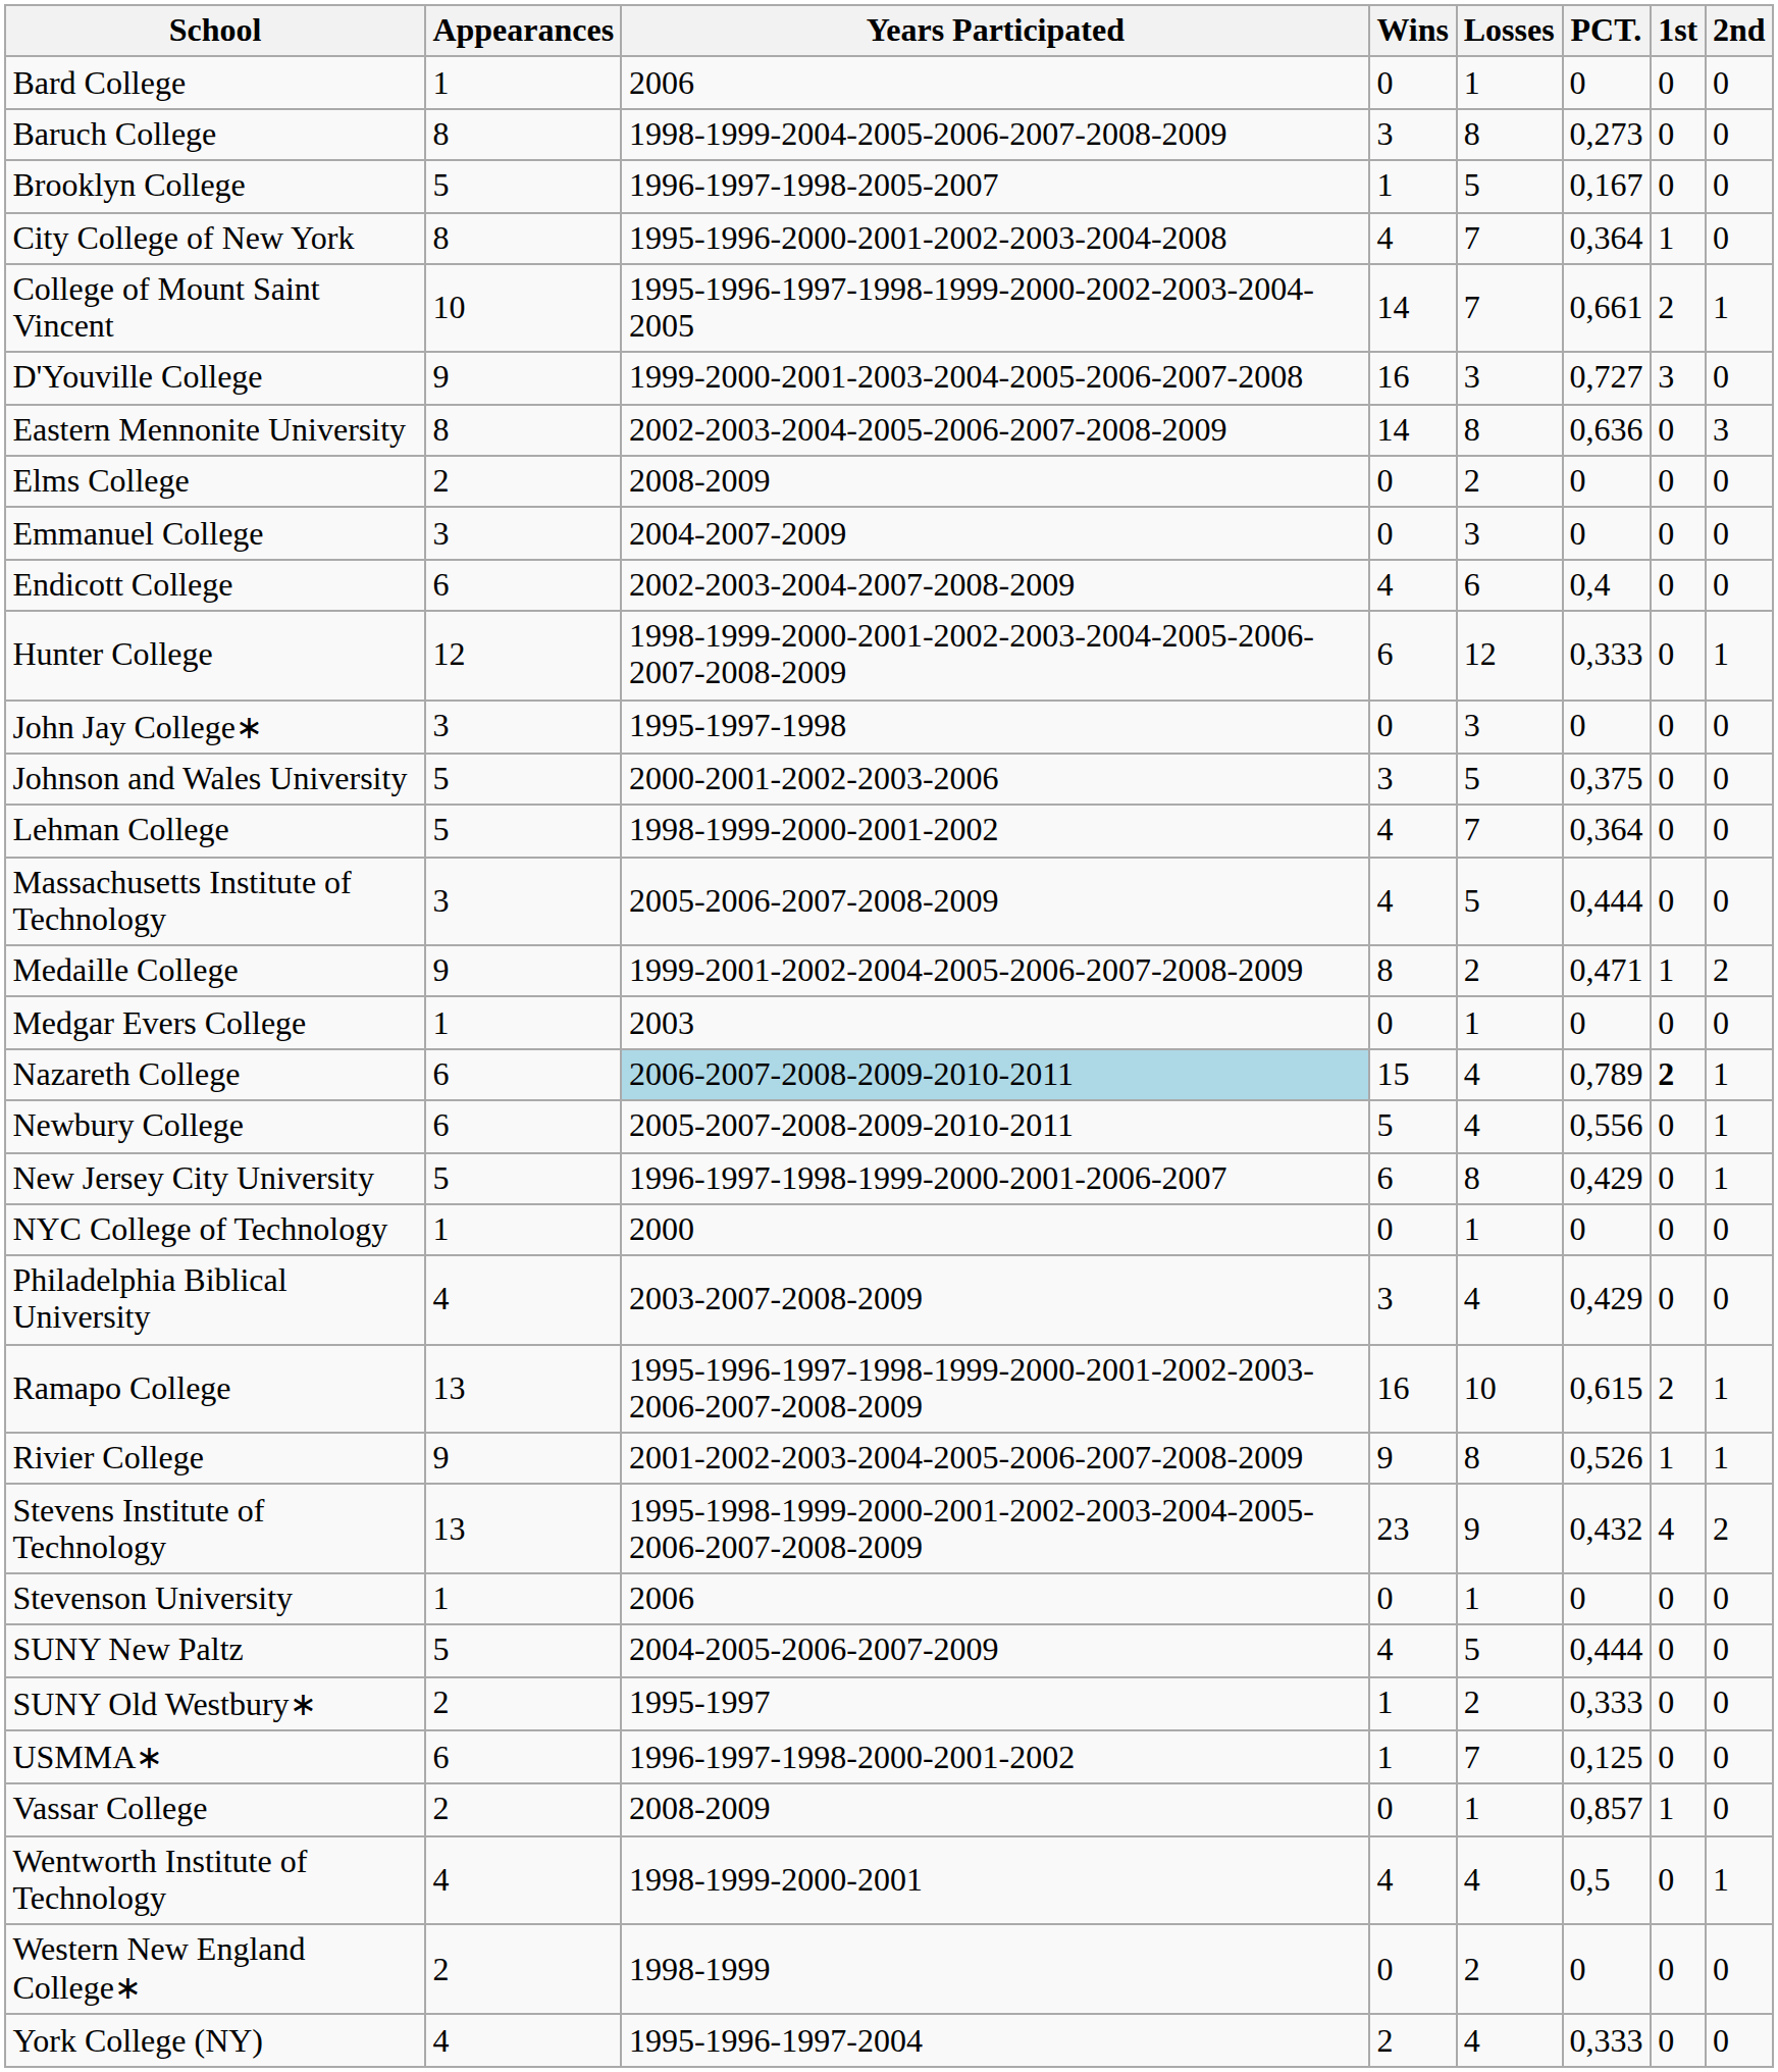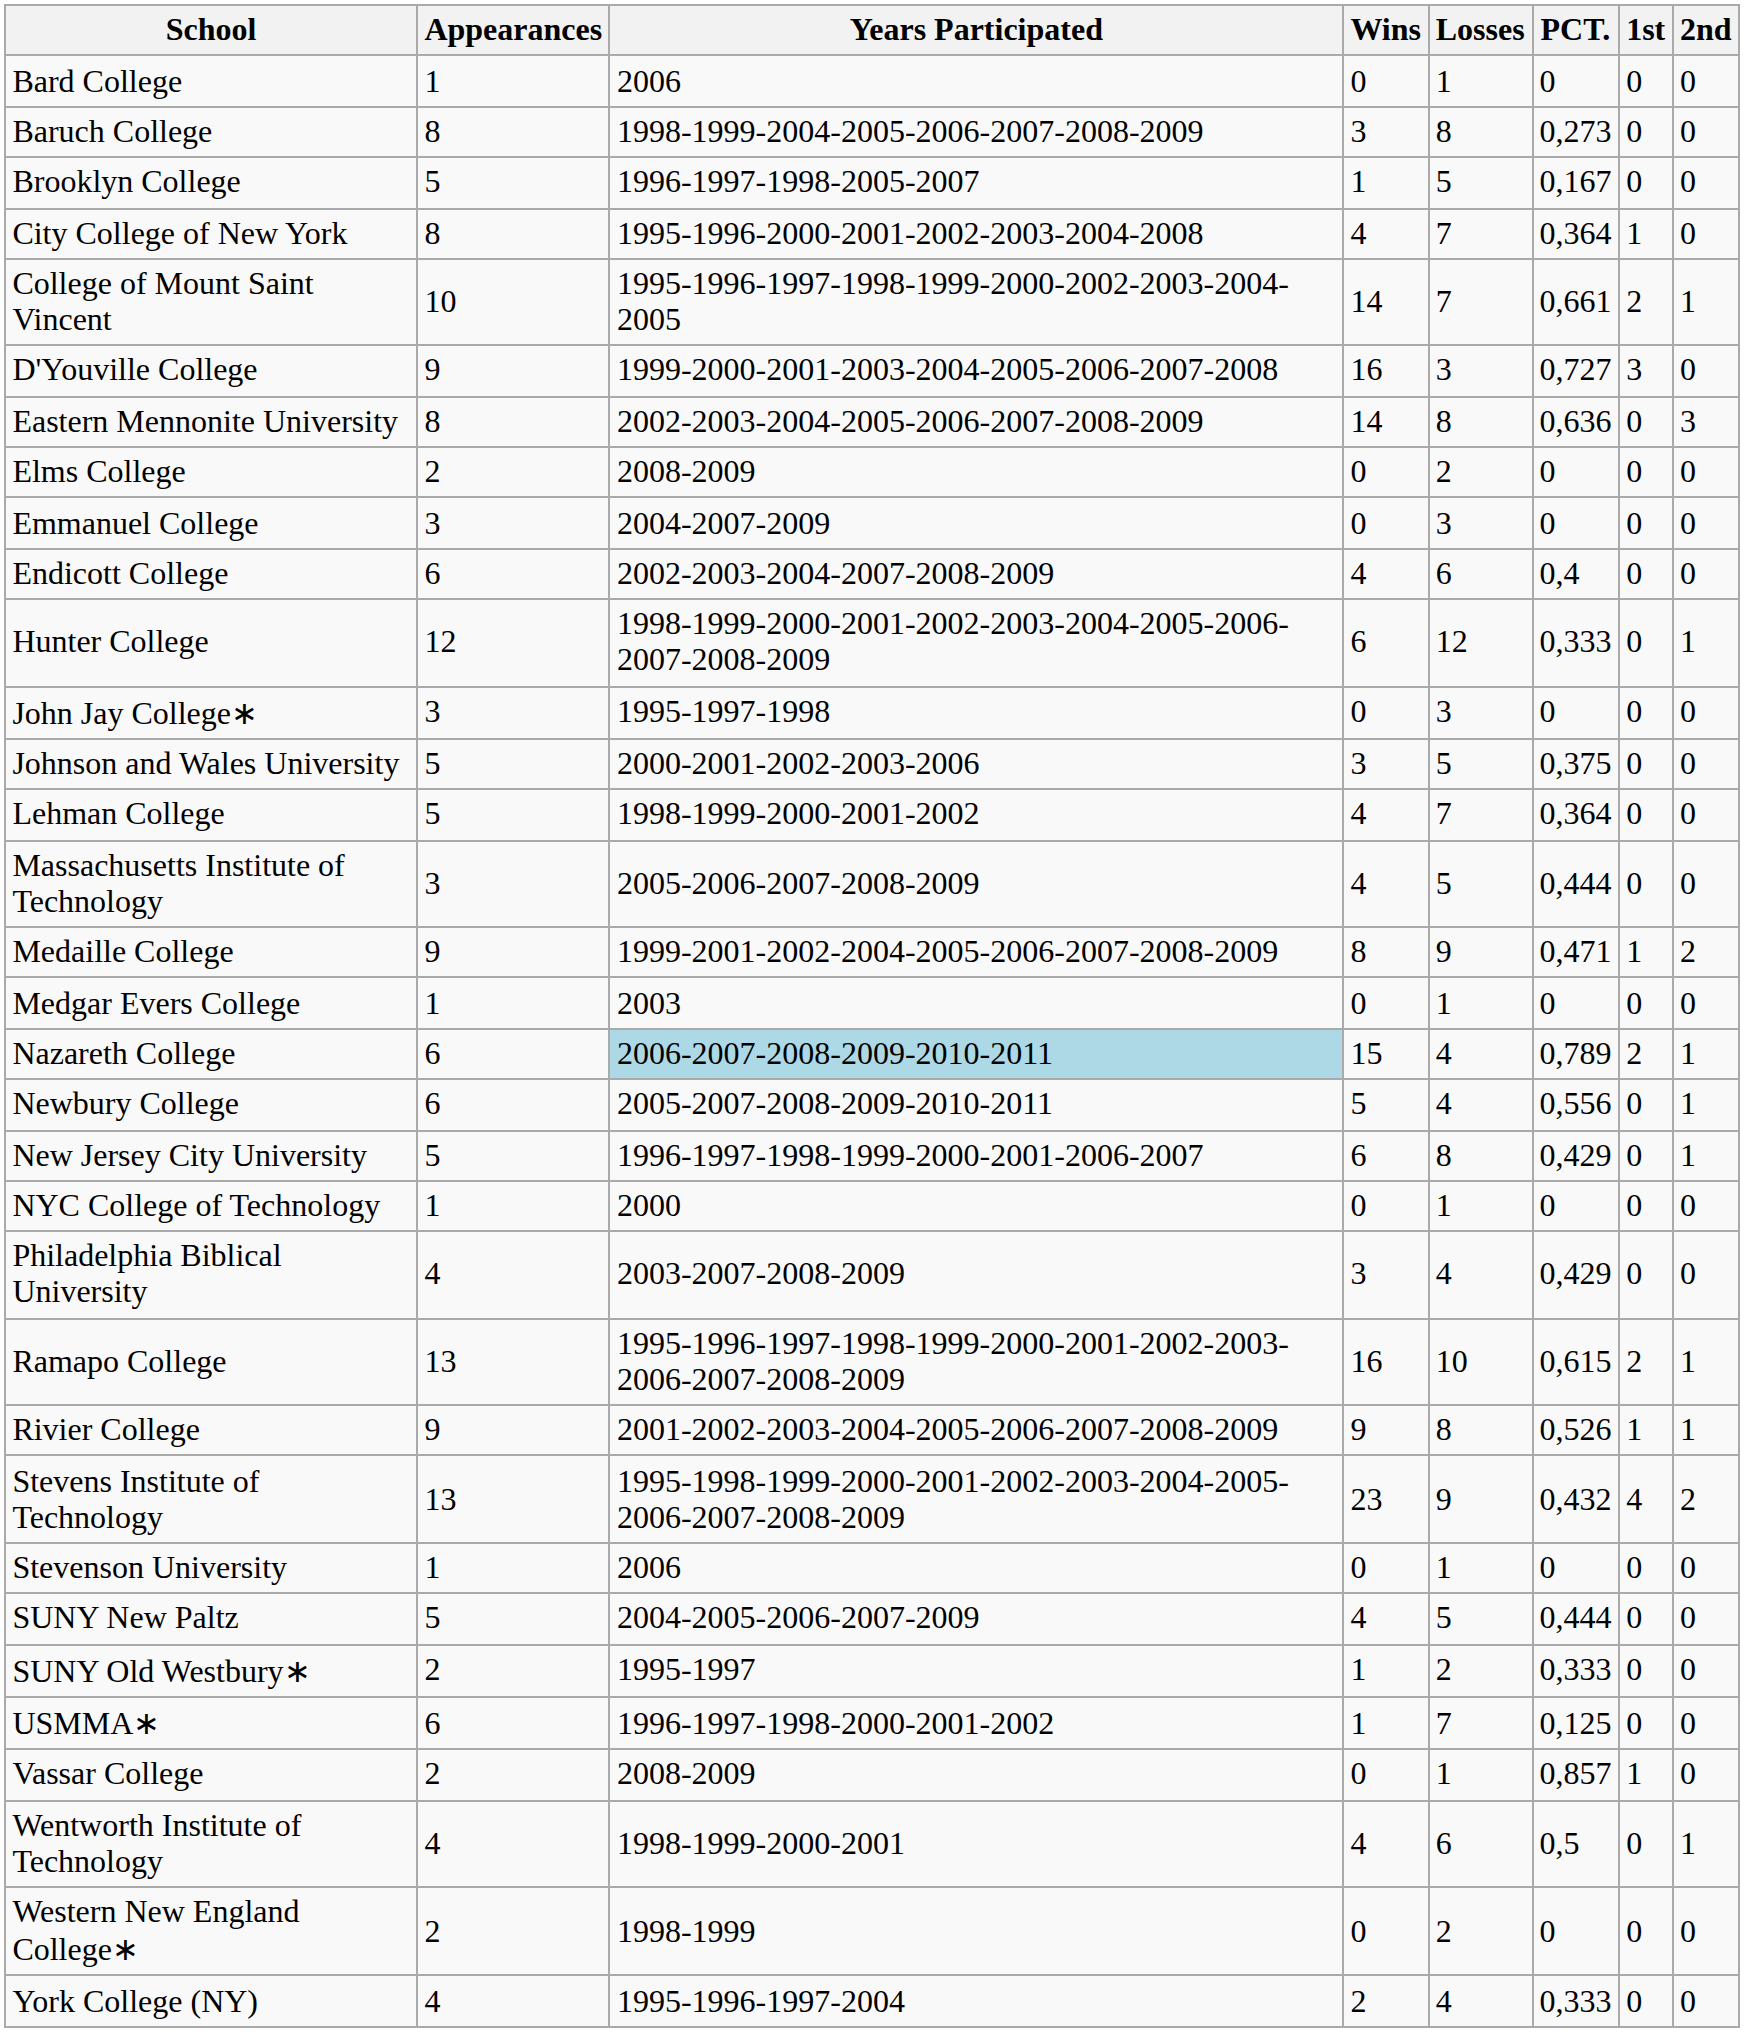Medaille College | Losses: 2 -> 9
Nazareth College | 1st: bold -> normal
Wentworth Institute of Technology | Losses: 4 -> 6
